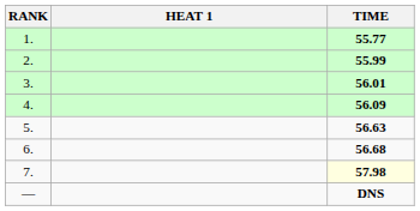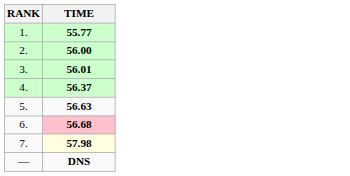- column: HEAT 1
2. | TIME: 55.99 -> 56.00
4. | TIME: 56.09 -> 56.37
6. | TIME: no background -> pink background
